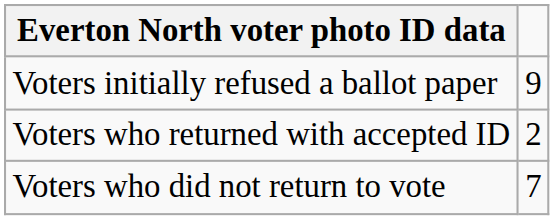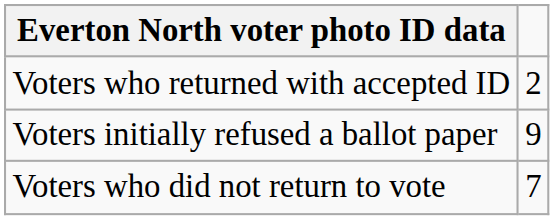rows swapped: Voters initially refused a ballot paper <-> Voters who returned with accepted ID
